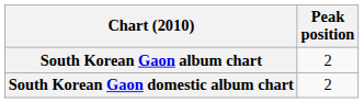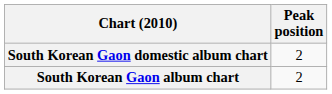rows swapped: South Korean Gaon album chart <-> South Korean Gaon domestic album chart
